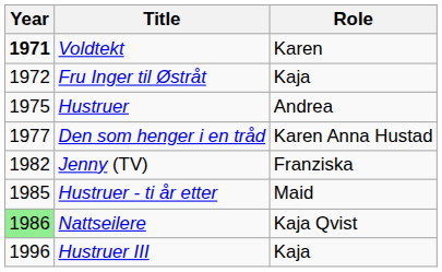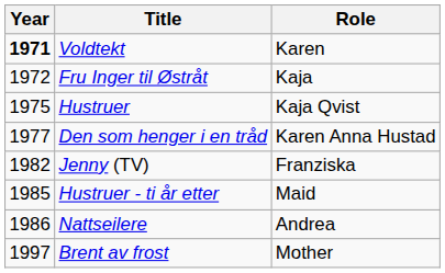Hustruer | Role: Andrea -> Kaja Qvist
Nattseilere | Year: lightgreen background -> no background
Nattseilere | Role: Kaja Qvist -> Andrea
- row: 1996 | Hustruer III | Kaja
+ row: 1997 | Brent av frost | Mother
